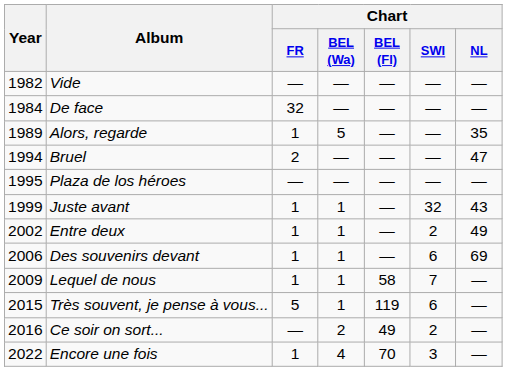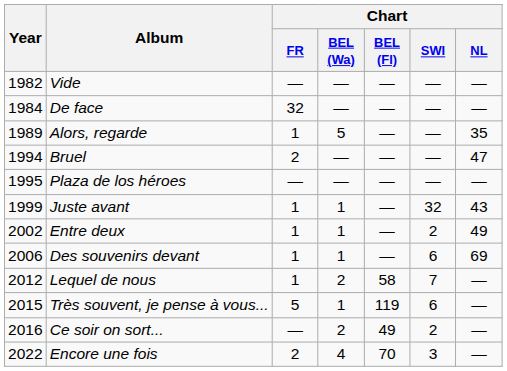Lequel de nous | Year: 2009 -> 2012
Lequel de nous | Chart / BEL (Wa): 1 -> 2
Encore une fois | Chart / FR: 1 -> 2
